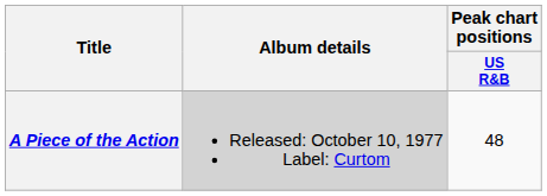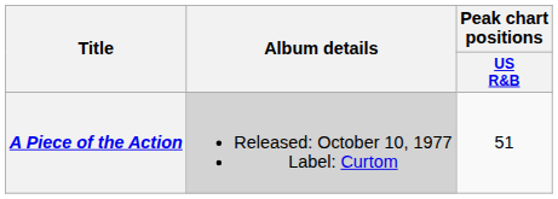A Piece of the Action | Peak chart positions / US R&B: 48 -> 51
